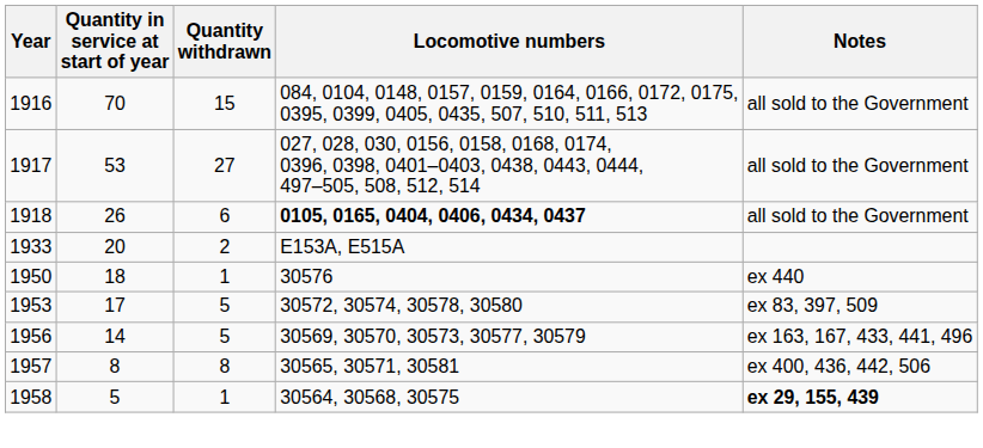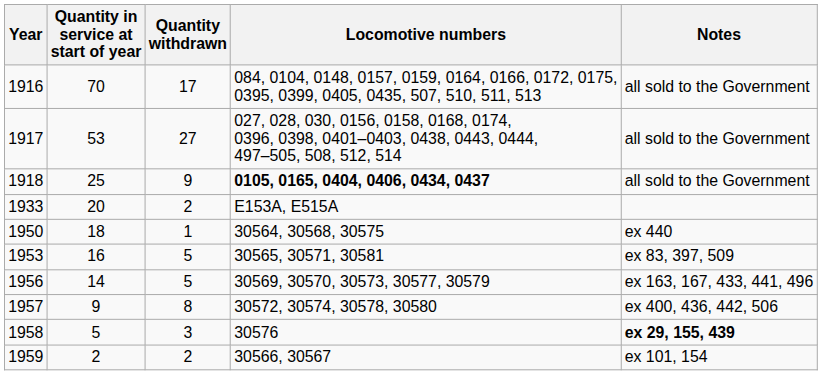1916 | Quantity withdrawn: 15 -> 17
1918 | Quantity in service at start of year: 26 -> 25
1918 | Quantity withdrawn: 6 -> 9
1950 | Locomotive numbers: 30576 -> 30564, 30568, 30575
1953 | Quantity in service at start of year: 17 -> 16
1953 | Locomotive numbers: 30572, 30574, 30578, 30580 -> 30565, 30571, 30581
1957 | Quantity in service at start of year: 8 -> 9
1957 | Locomotive numbers: 30565, 30571, 30581 -> 30572, 30574, 30578, 30580
1958 | Quantity withdrawn: 1 -> 3
1958 | Locomotive numbers: 30564, 30568, 30575 -> 30576
+ row: 1959 | 2 | 2 | 30566, 30567 | ex 101, 154
